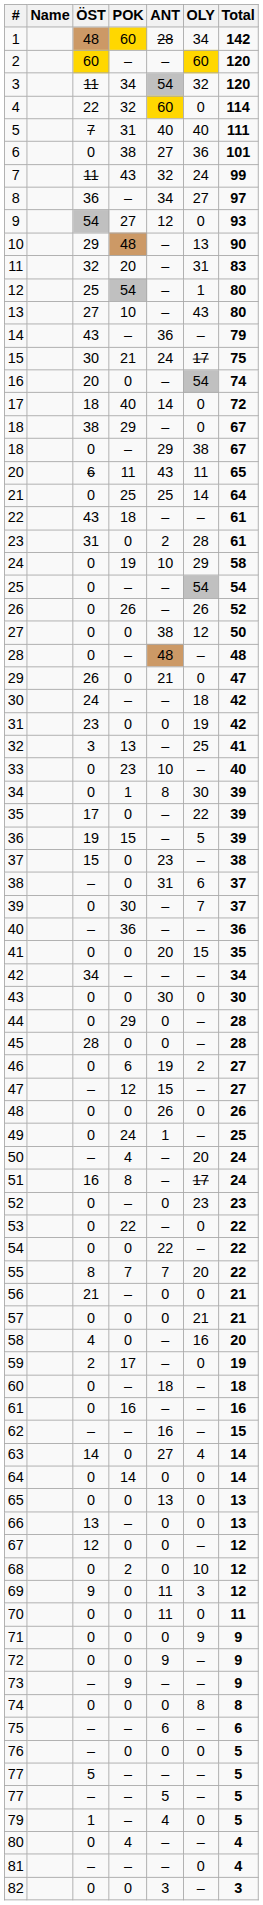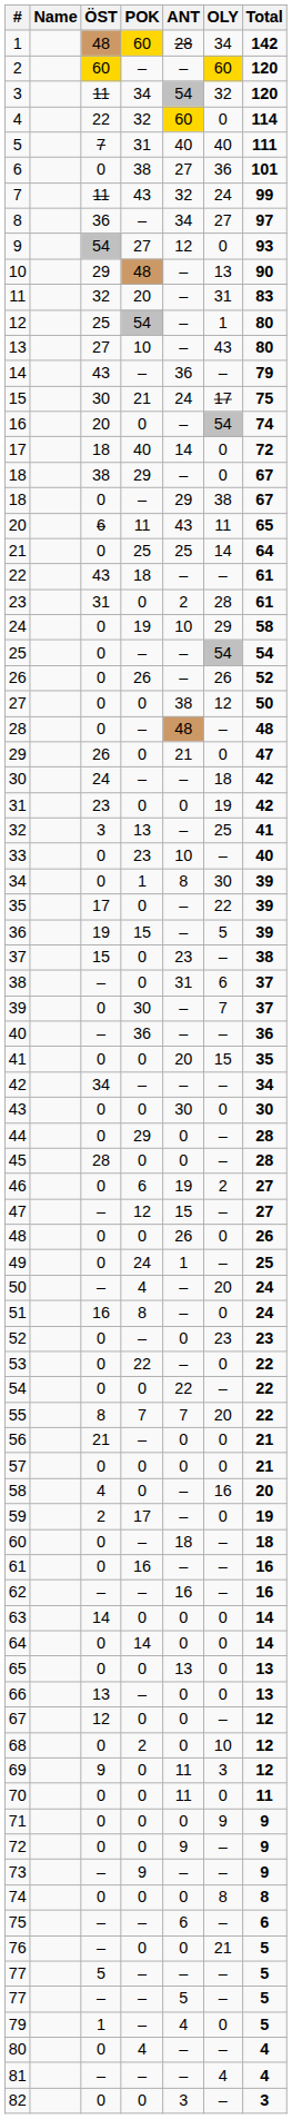51 | OLY: 17 -> 0
57 | OLY: 21 -> 0
62 | Total: 15 -> 16
63 | ANT: 27 -> 0
63 | OLY: 4 -> 0
76 | OLY: 0 -> 21
81 | OLY: 0 -> 4
